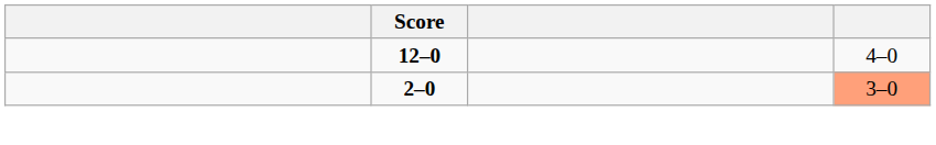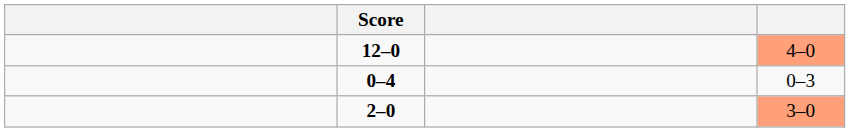12–0 | column 4: no background -> lightsalmon background
+ row: 0–4 | 0–3
